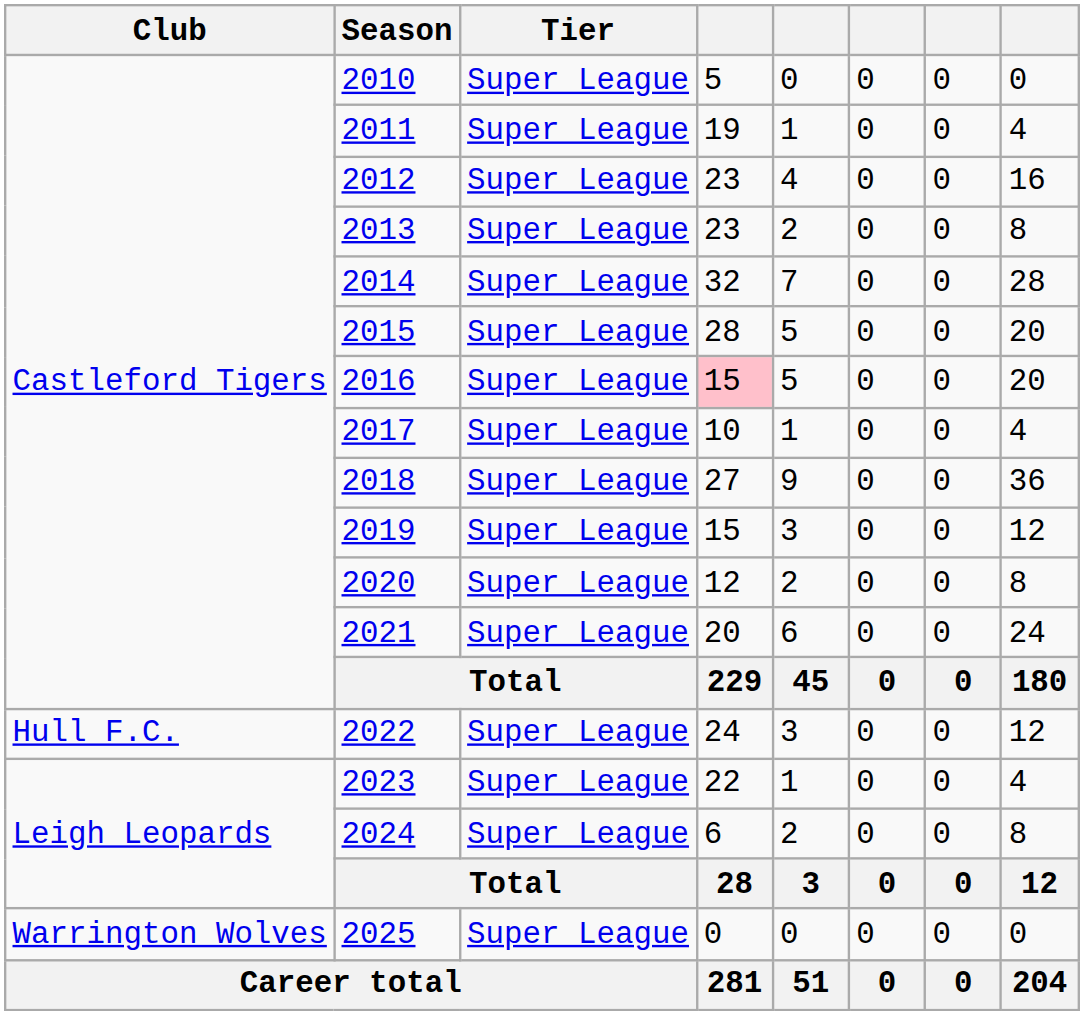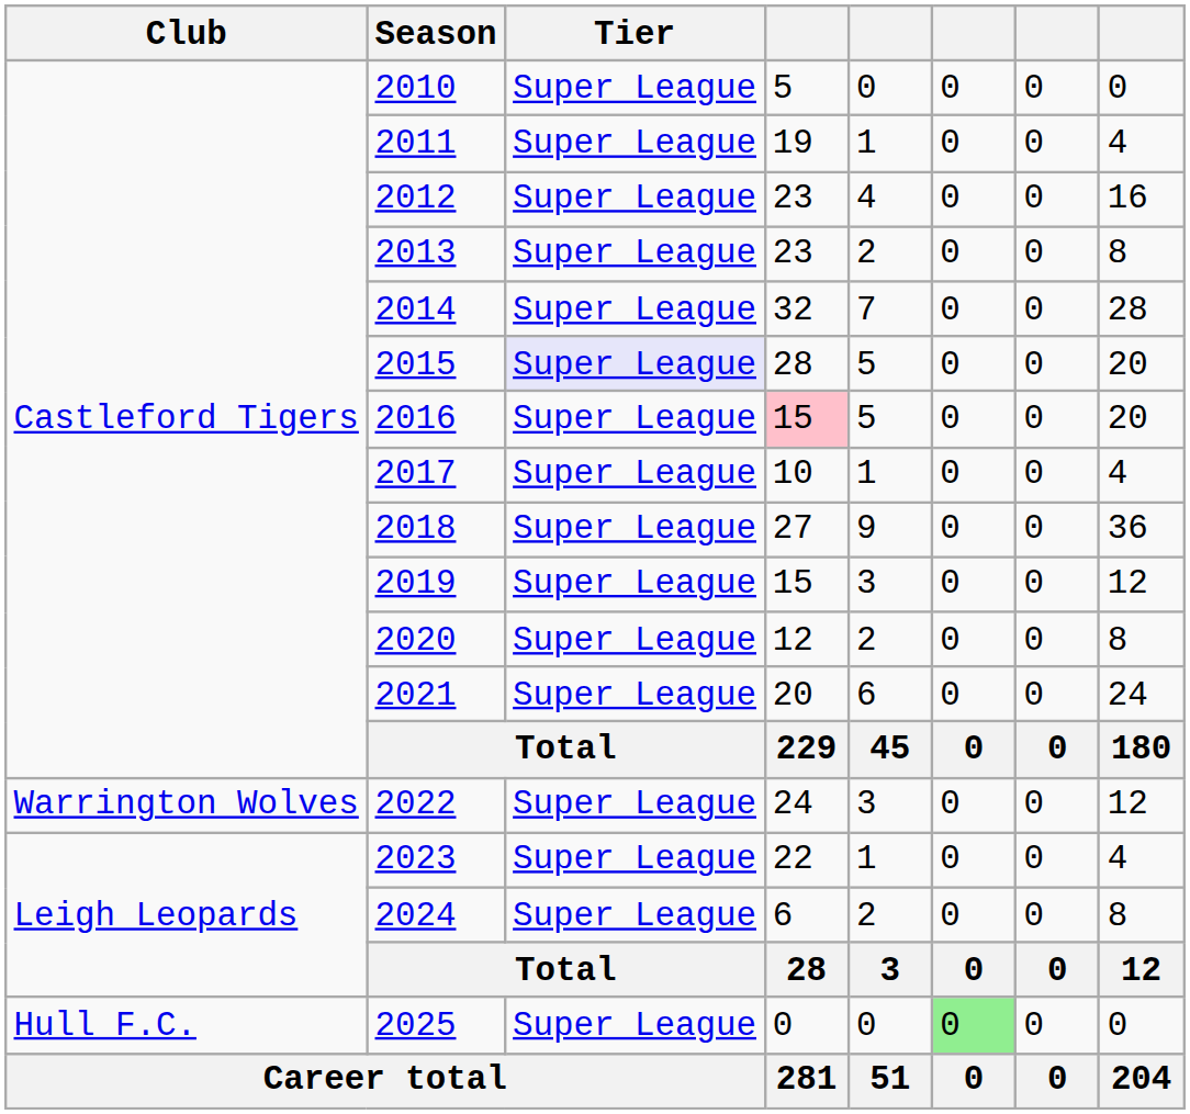2015 | Tier: no background -> lavender background
2022 | Club: Hull F.C. -> Warrington Wolves
2025 | Club: Warrington Wolves -> Hull F.C.
2025 | column 6: no background -> lightgreen background
